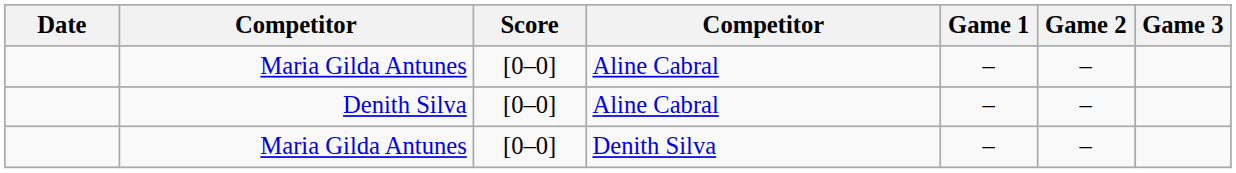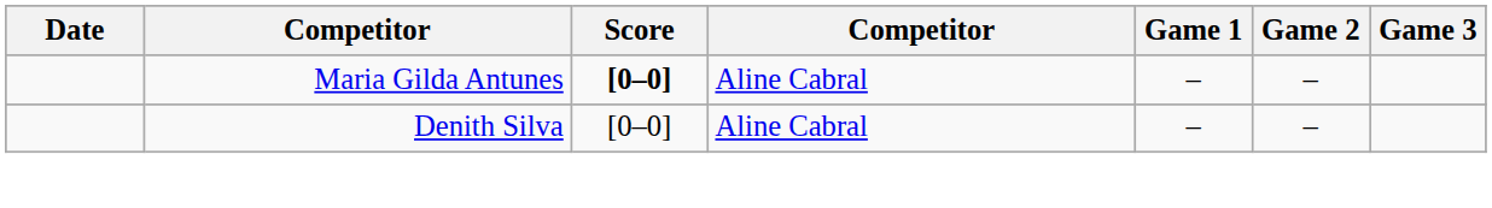Maria Gilda Antunes / Aline Cabral | Score: normal -> bold
- row: Maria Gilda Antunes | [0–0] | Denith Silva | – | –
